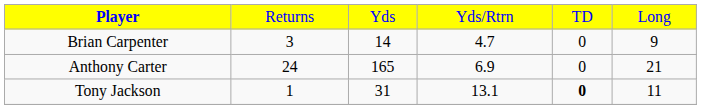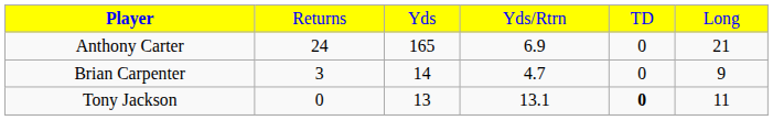rows swapped: Anthony Carter <-> Brian Carpenter
Tony Jackson | column 2: 1 -> 0
Tony Jackson | column 3: 31 -> 13
